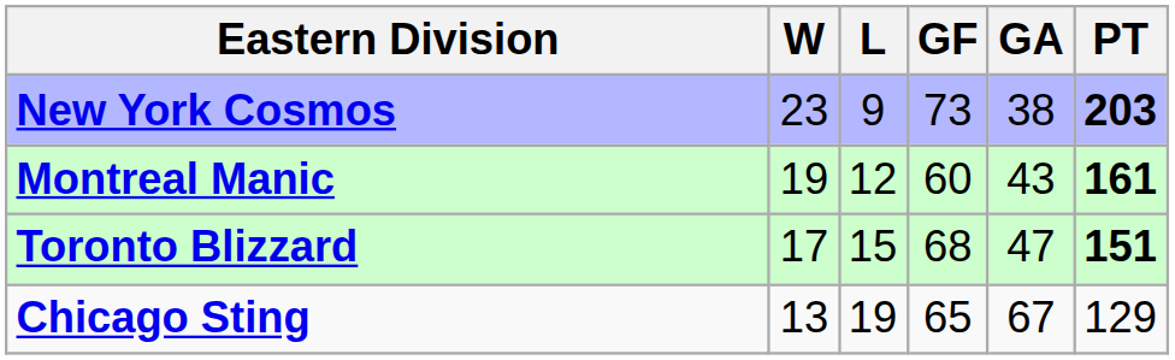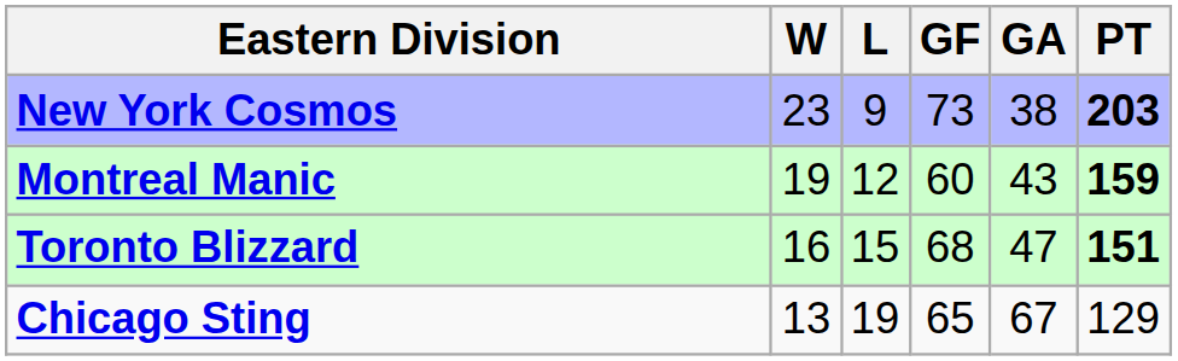Montreal Manic | PT: 161 -> 159
Toronto Blizzard | W: 17 -> 16
